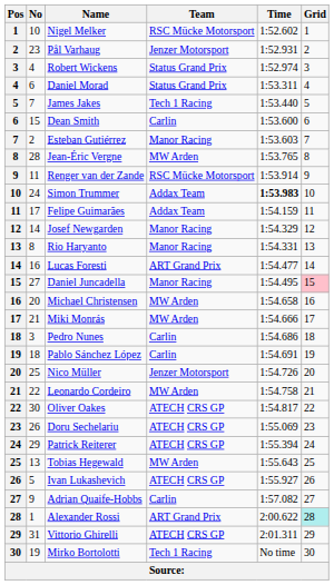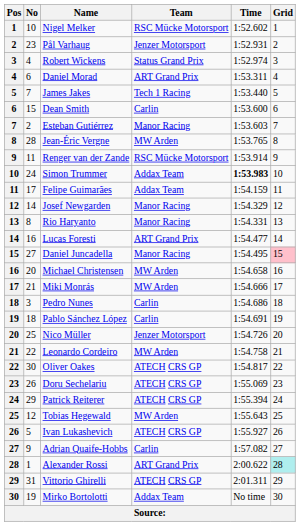Daniel Morad | Team: Status Grand Prix -> ART Grand Prix
Tobias Hegewald | No: 13 -> 12
Mirko Bortolotti | Team: Tech 1 Racing -> Addax Team
